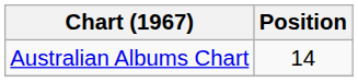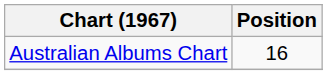Australian Albums Chart | Position: 14 -> 16
